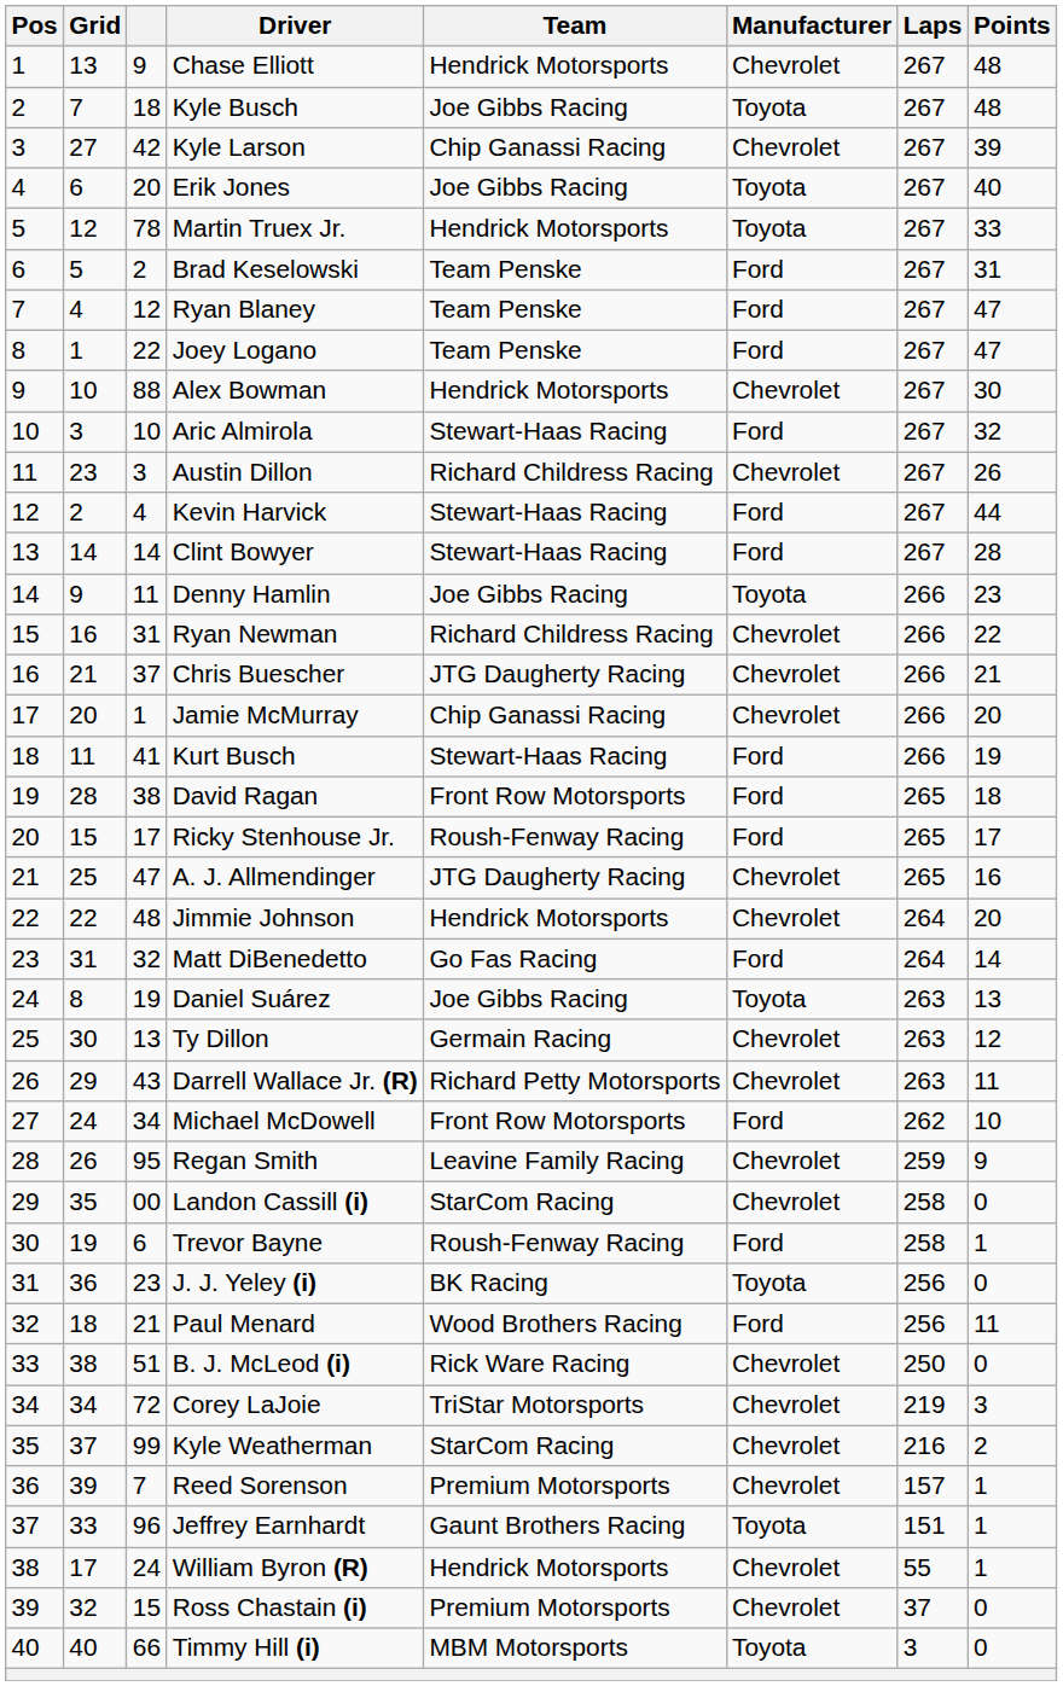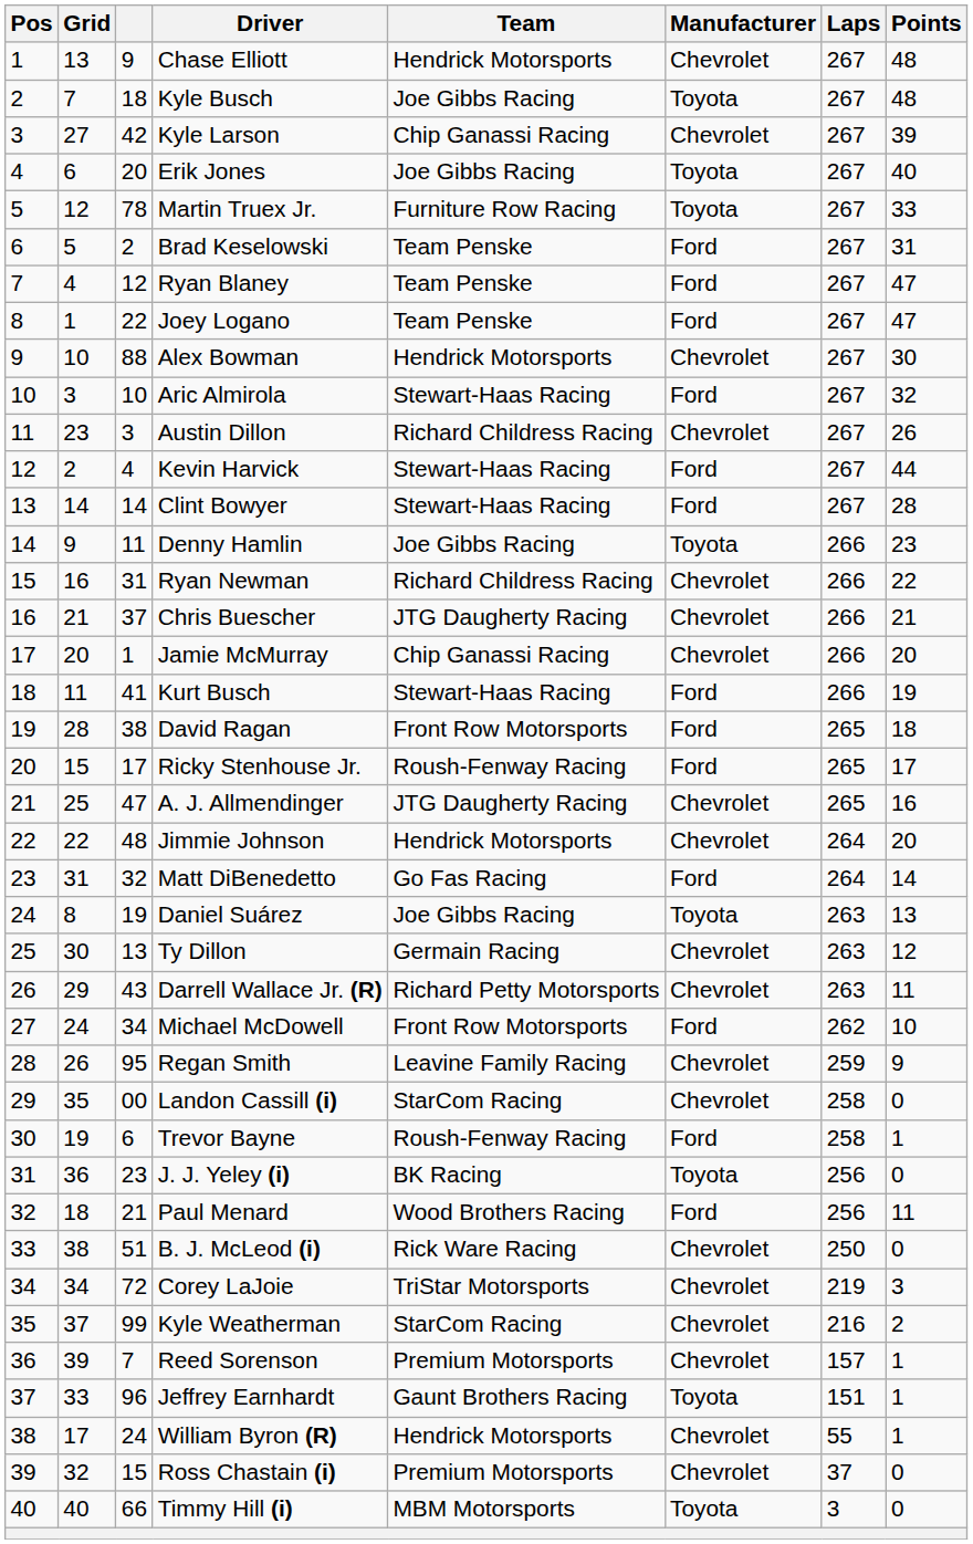Martin Truex Jr. | Team: Hendrick Motorsports -> Furniture Row Racing
